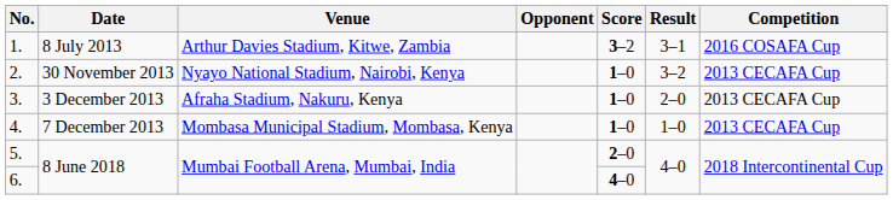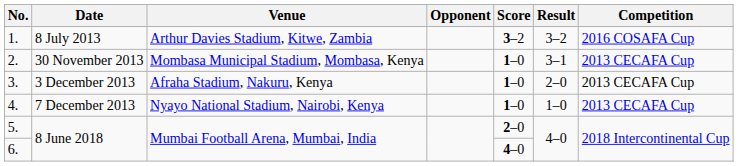1. | Result: 3–1 -> 3–2
2. | Venue: Nyayo National Stadium, Nairobi, Kenya -> Mombasa Municipal Stadium, Mombasa, Kenya
2. | Result: 3–2 -> 3–1
4. | Venue: Mombasa Municipal Stadium, Mombasa, Kenya -> Nyayo National Stadium, Nairobi, Kenya
